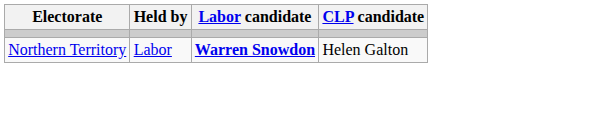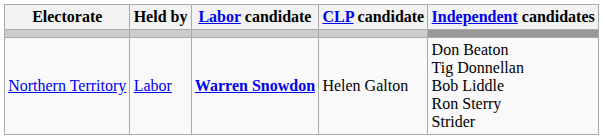+ column: Independent candidates | Don Beaton Tig Donnellan Bob Liddle Ron Sterry Strider
